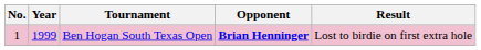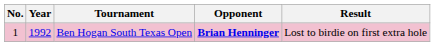Ben Hogan South Texas Open | Year: 1999 -> 1992
